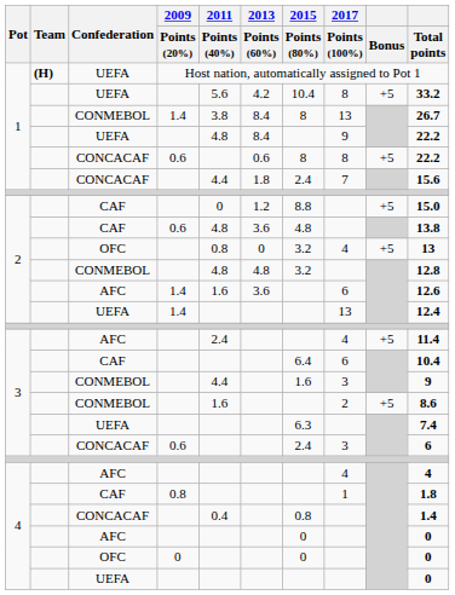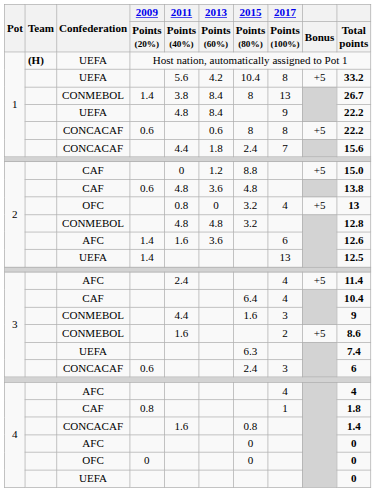2 / UEFA | Total points: 12.4 -> 12.5
3 / CAF | 2017 / Points (100%): 6 -> 4
4 / CONCACAF | 2011 / Points (40%): 0.4 -> 1.6
